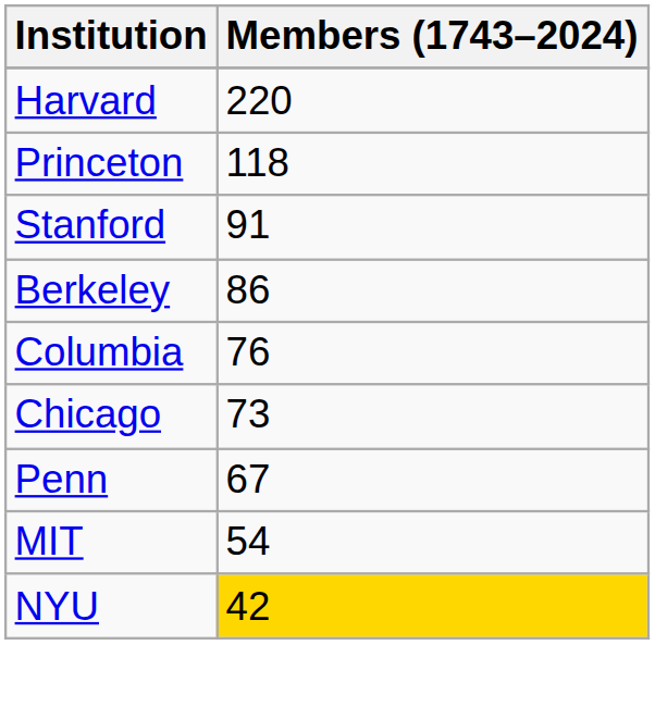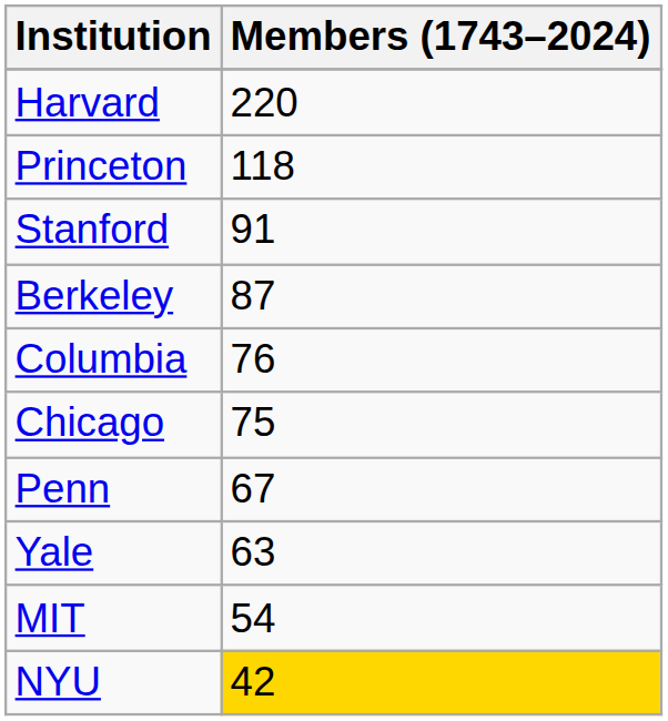Berkeley | Members (1743–2024): 86 -> 87
Chicago | Members (1743–2024): 73 -> 75
+ row: Yale | 63
